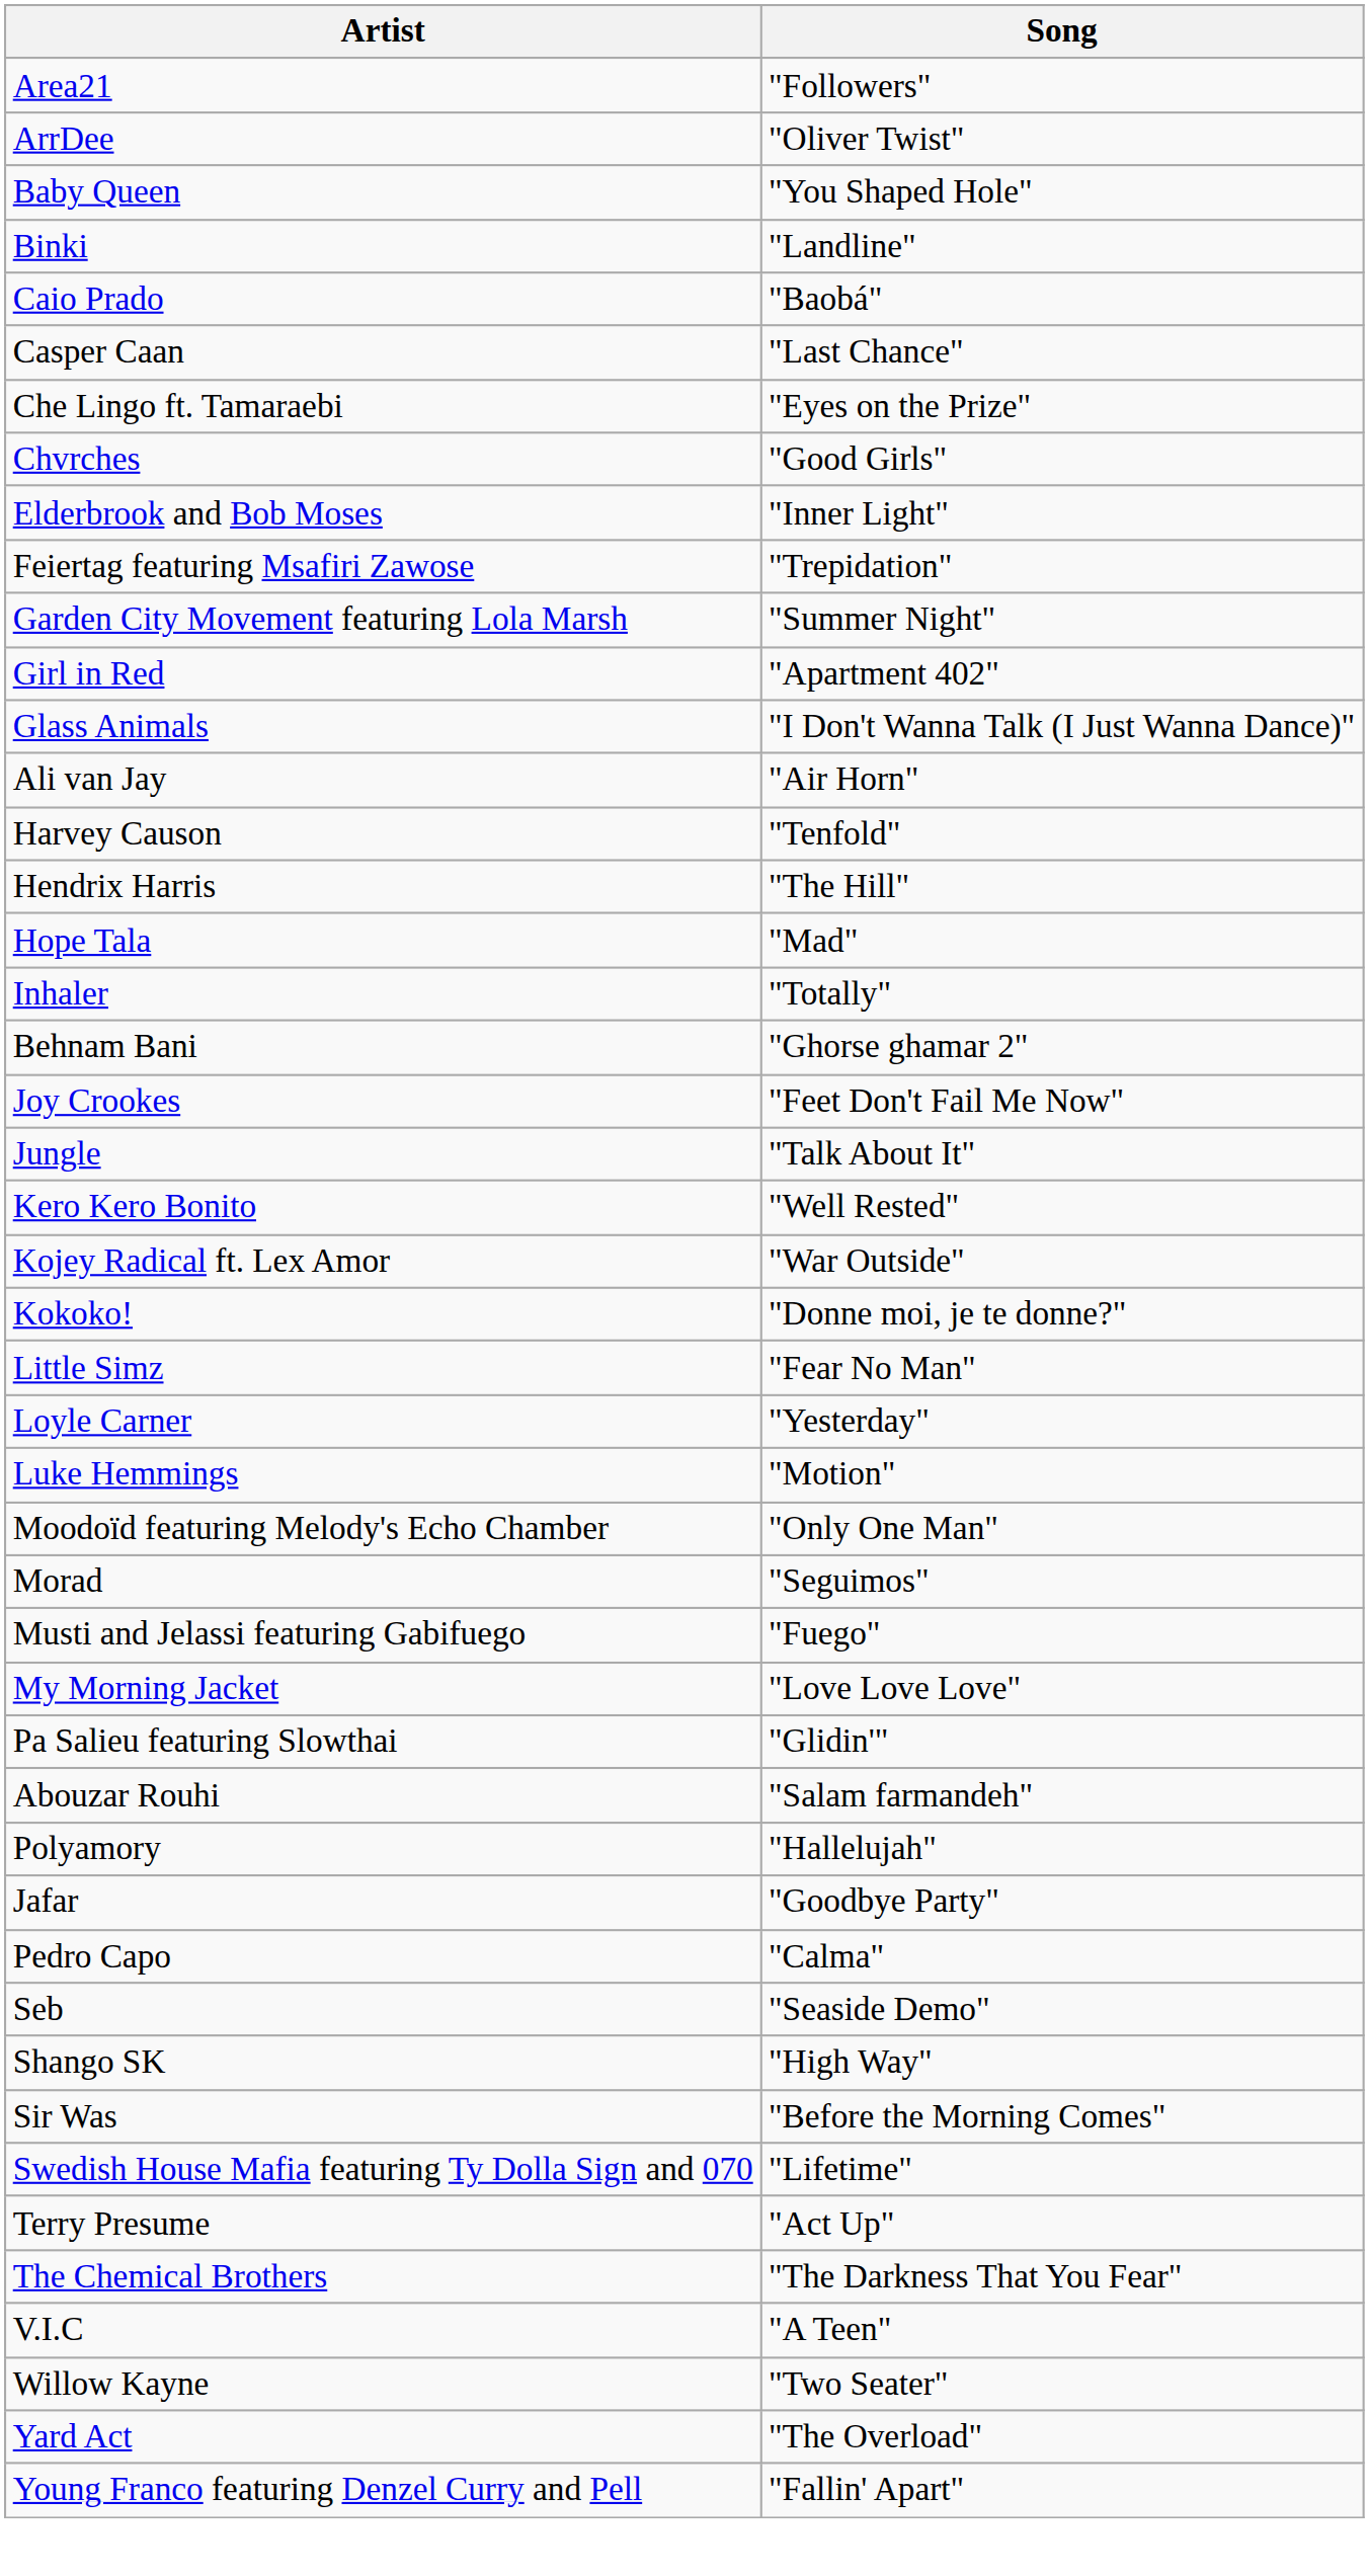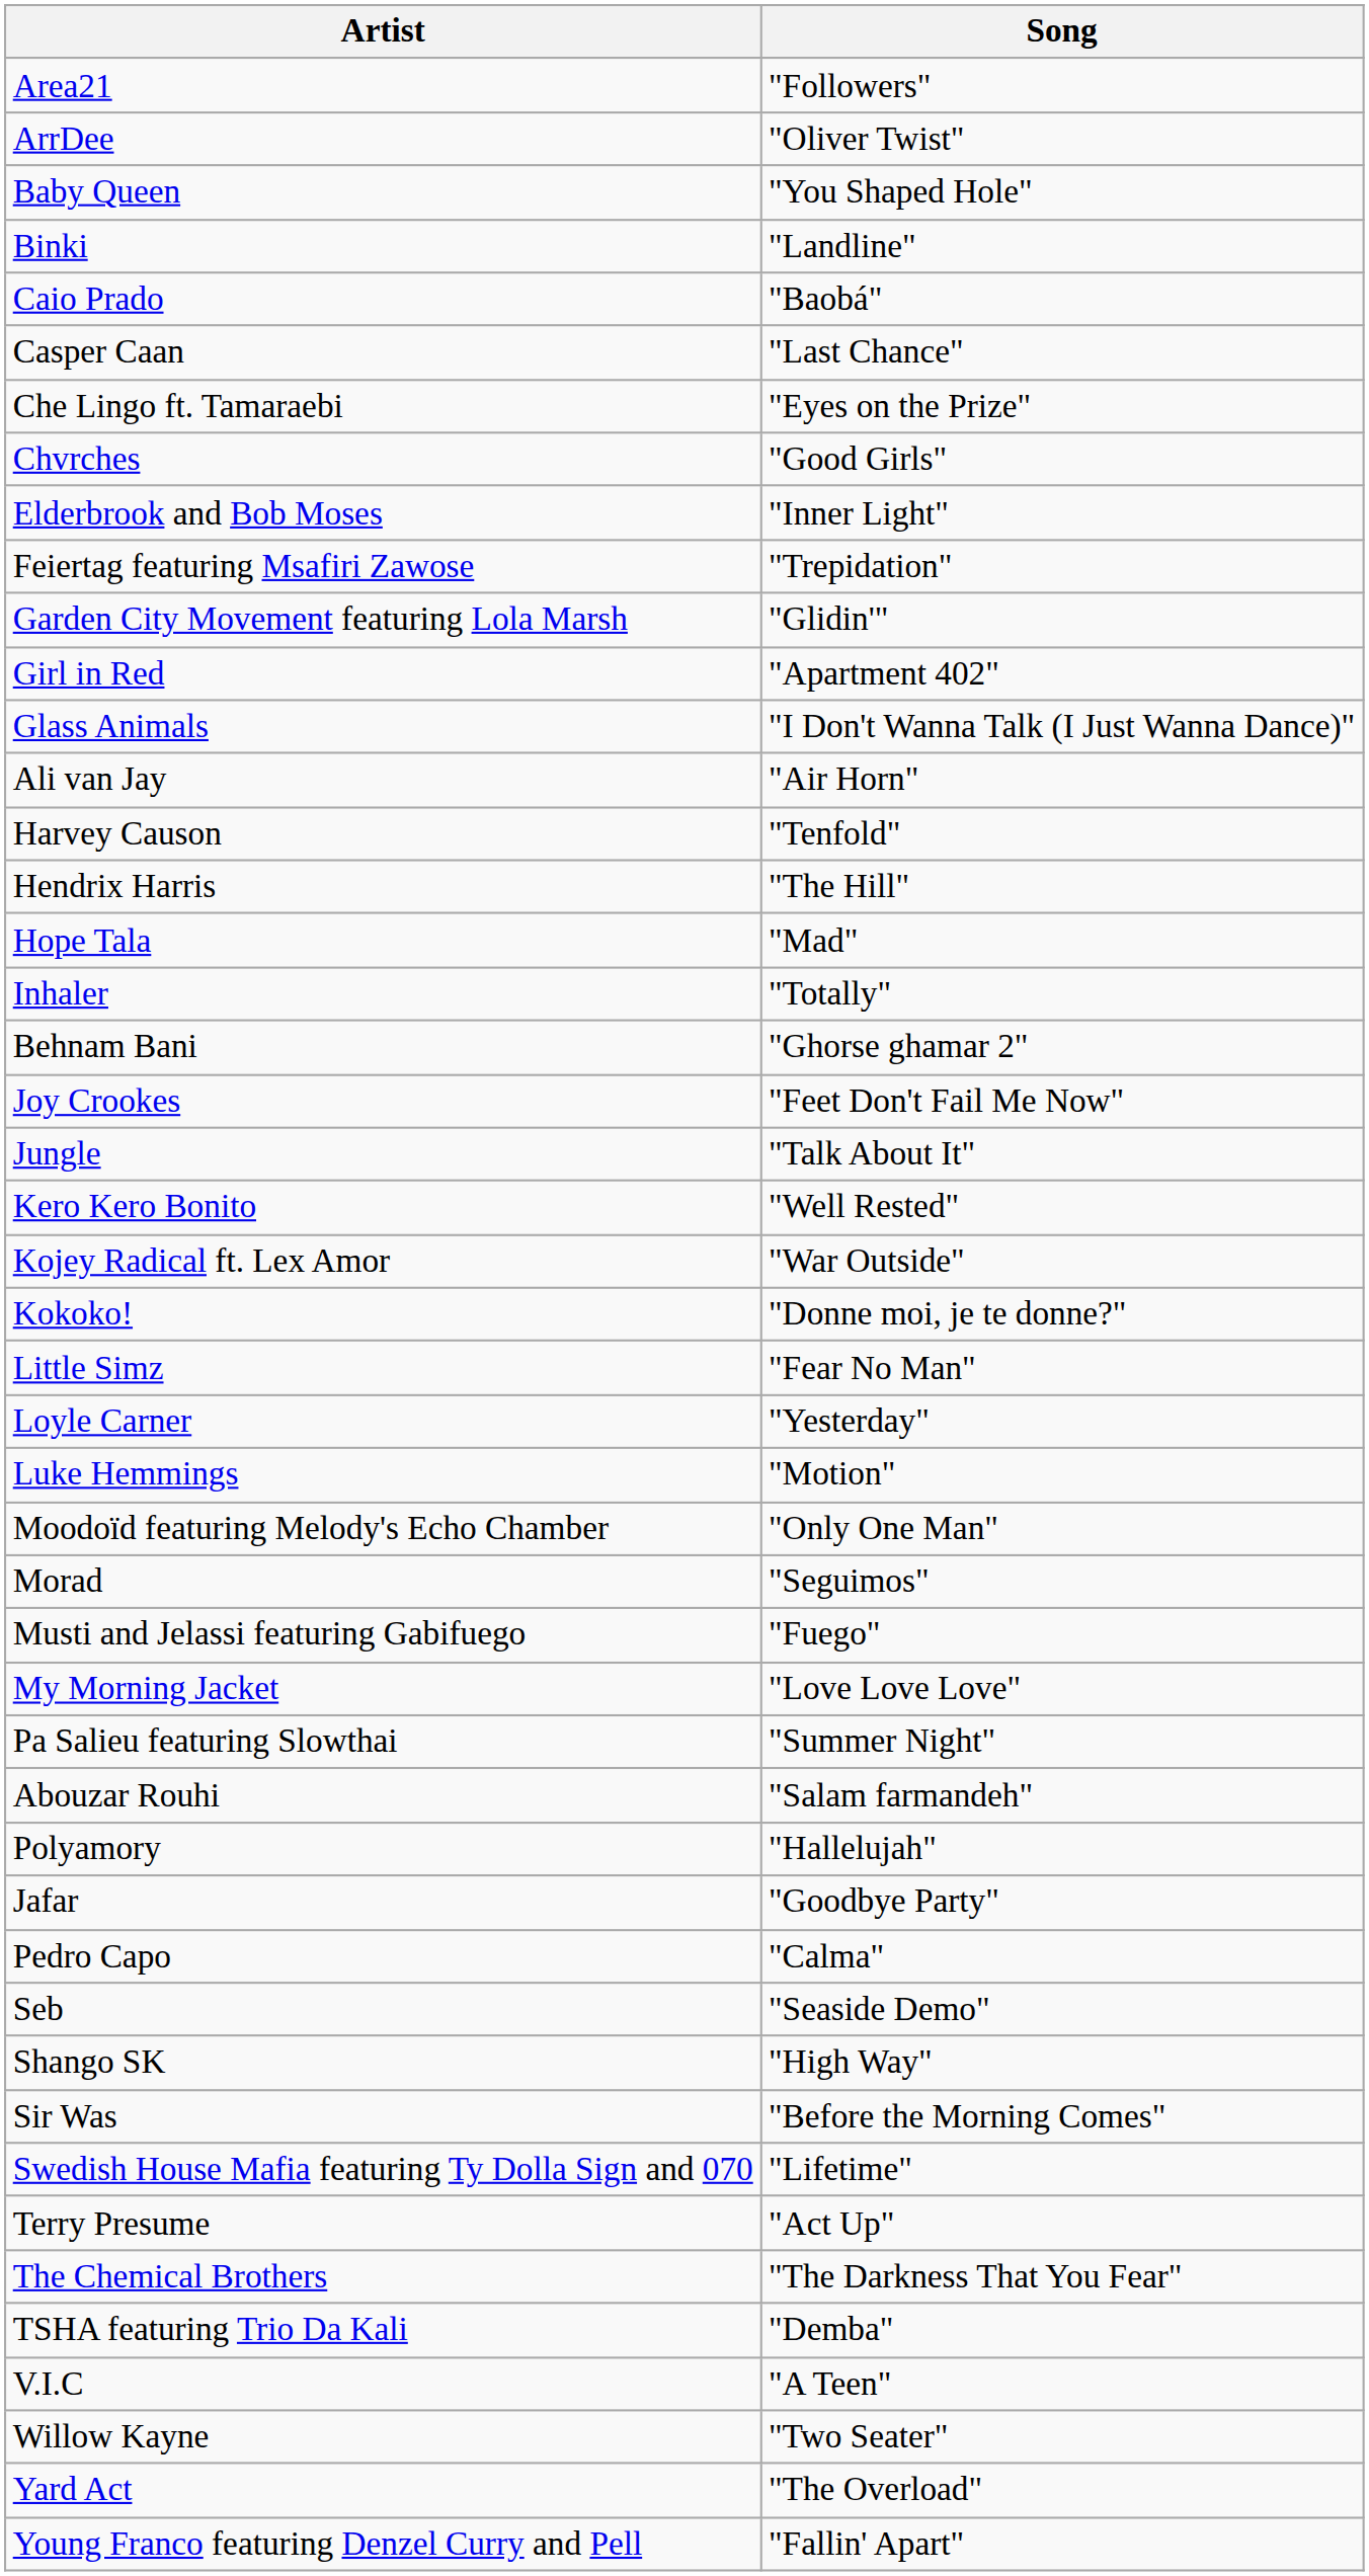Garden City Movement featuring Lola Marsh | Song: "Summer Night" -> "Glidin'"
Pa Salieu featuring Slowthai | Song: "Glidin'" -> "Summer Night"
+ row: TSHA featuring Trio Da Kali | "Demba"
